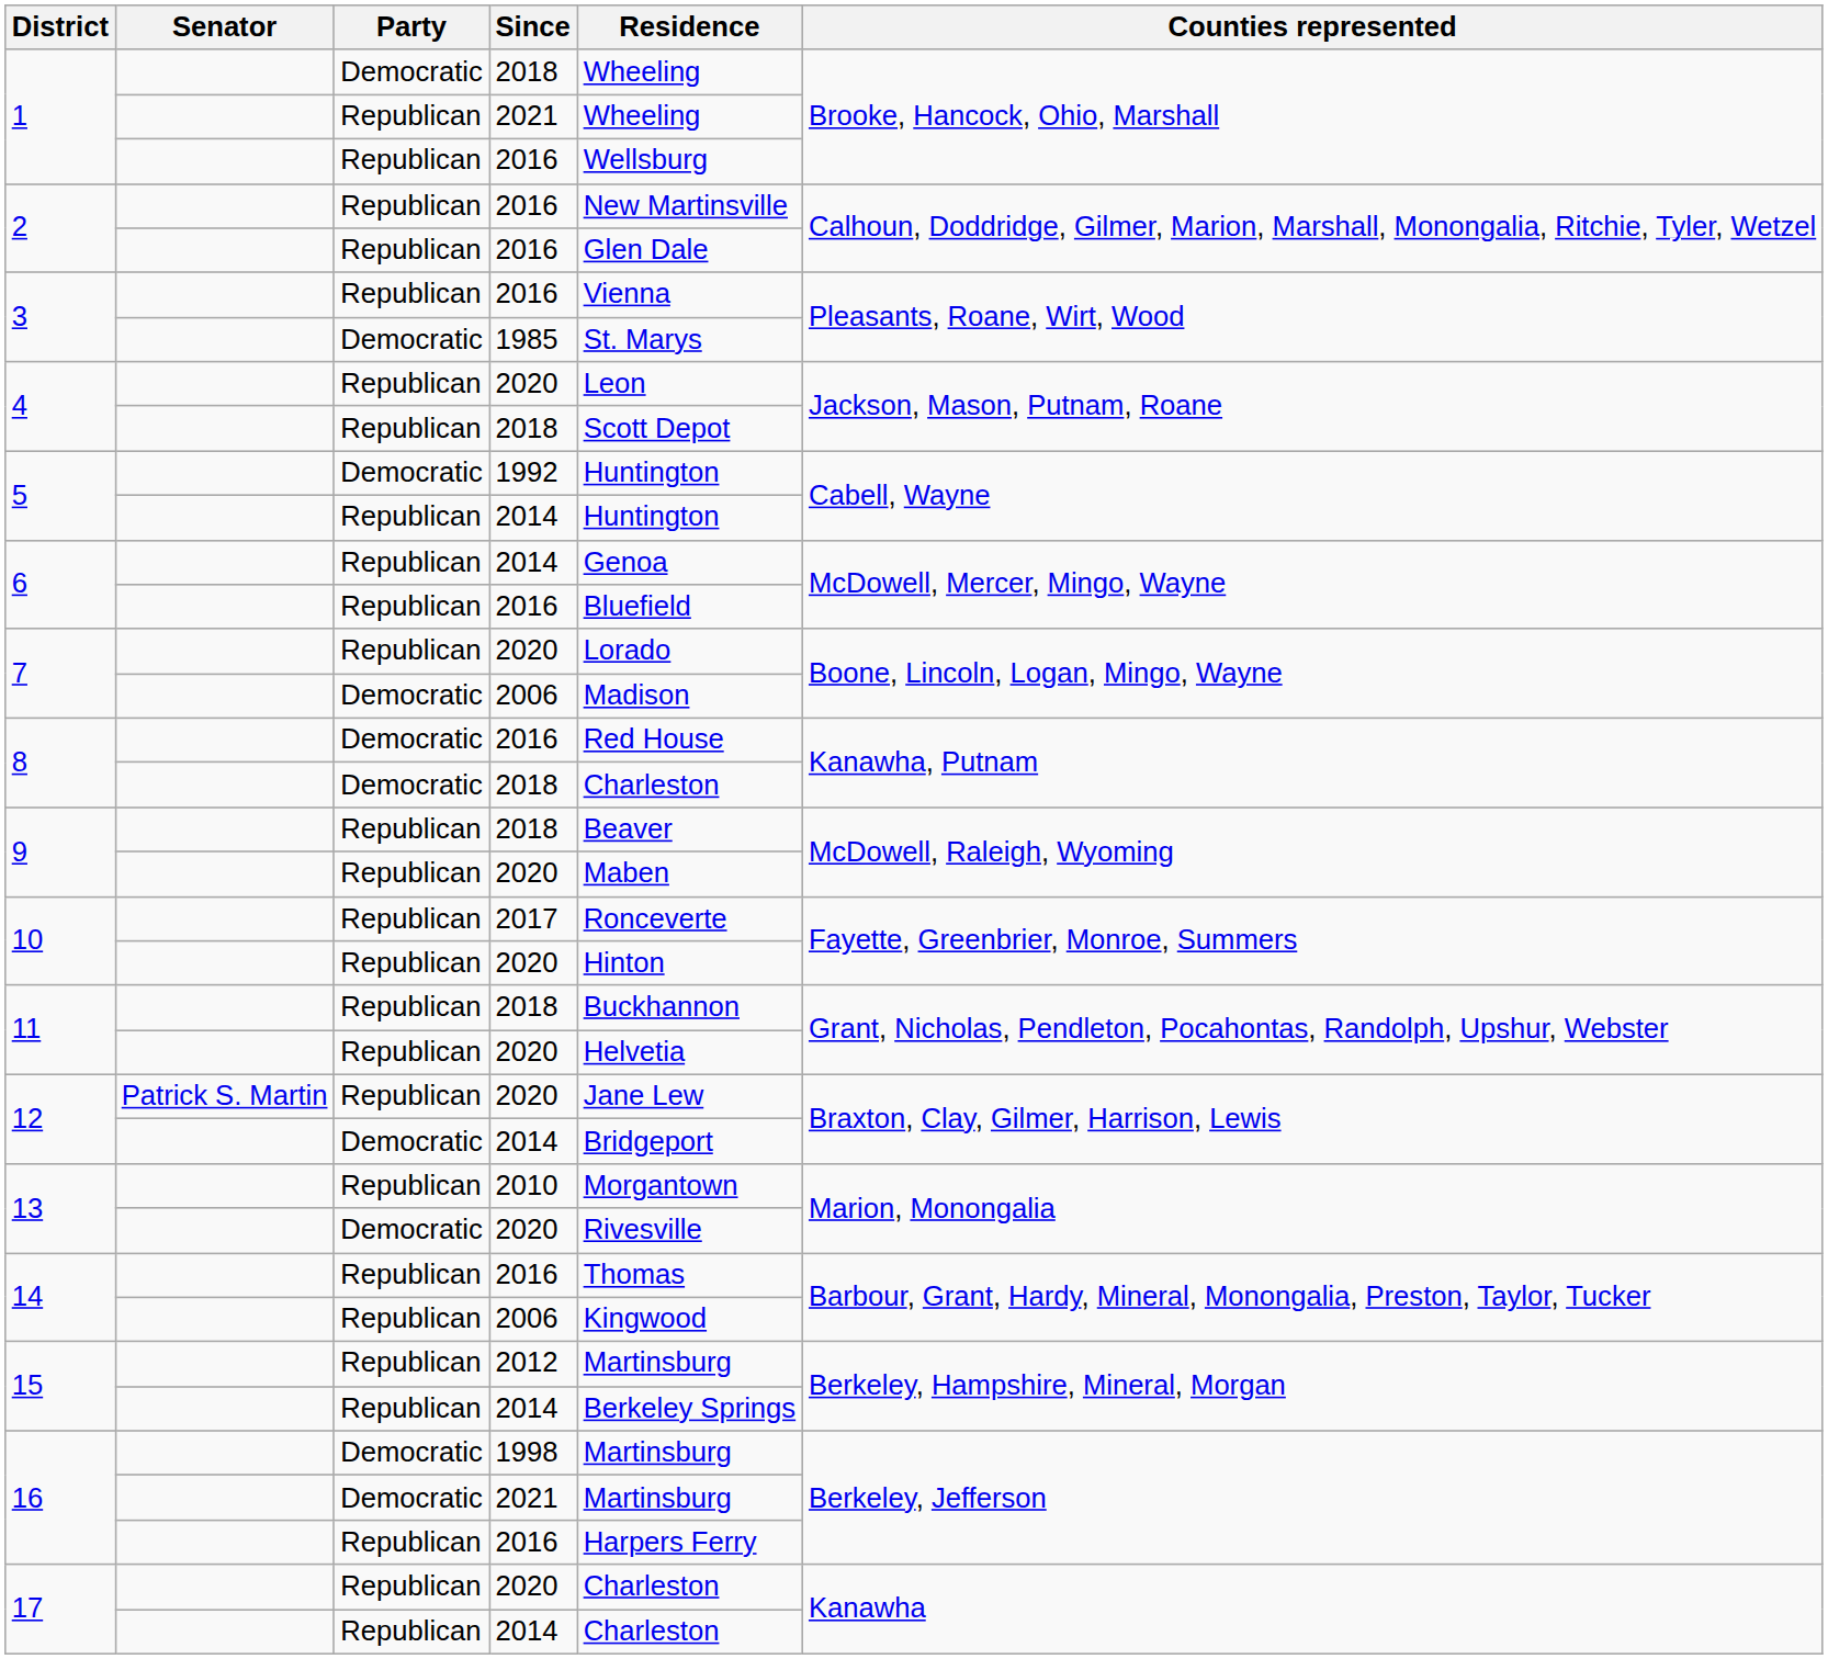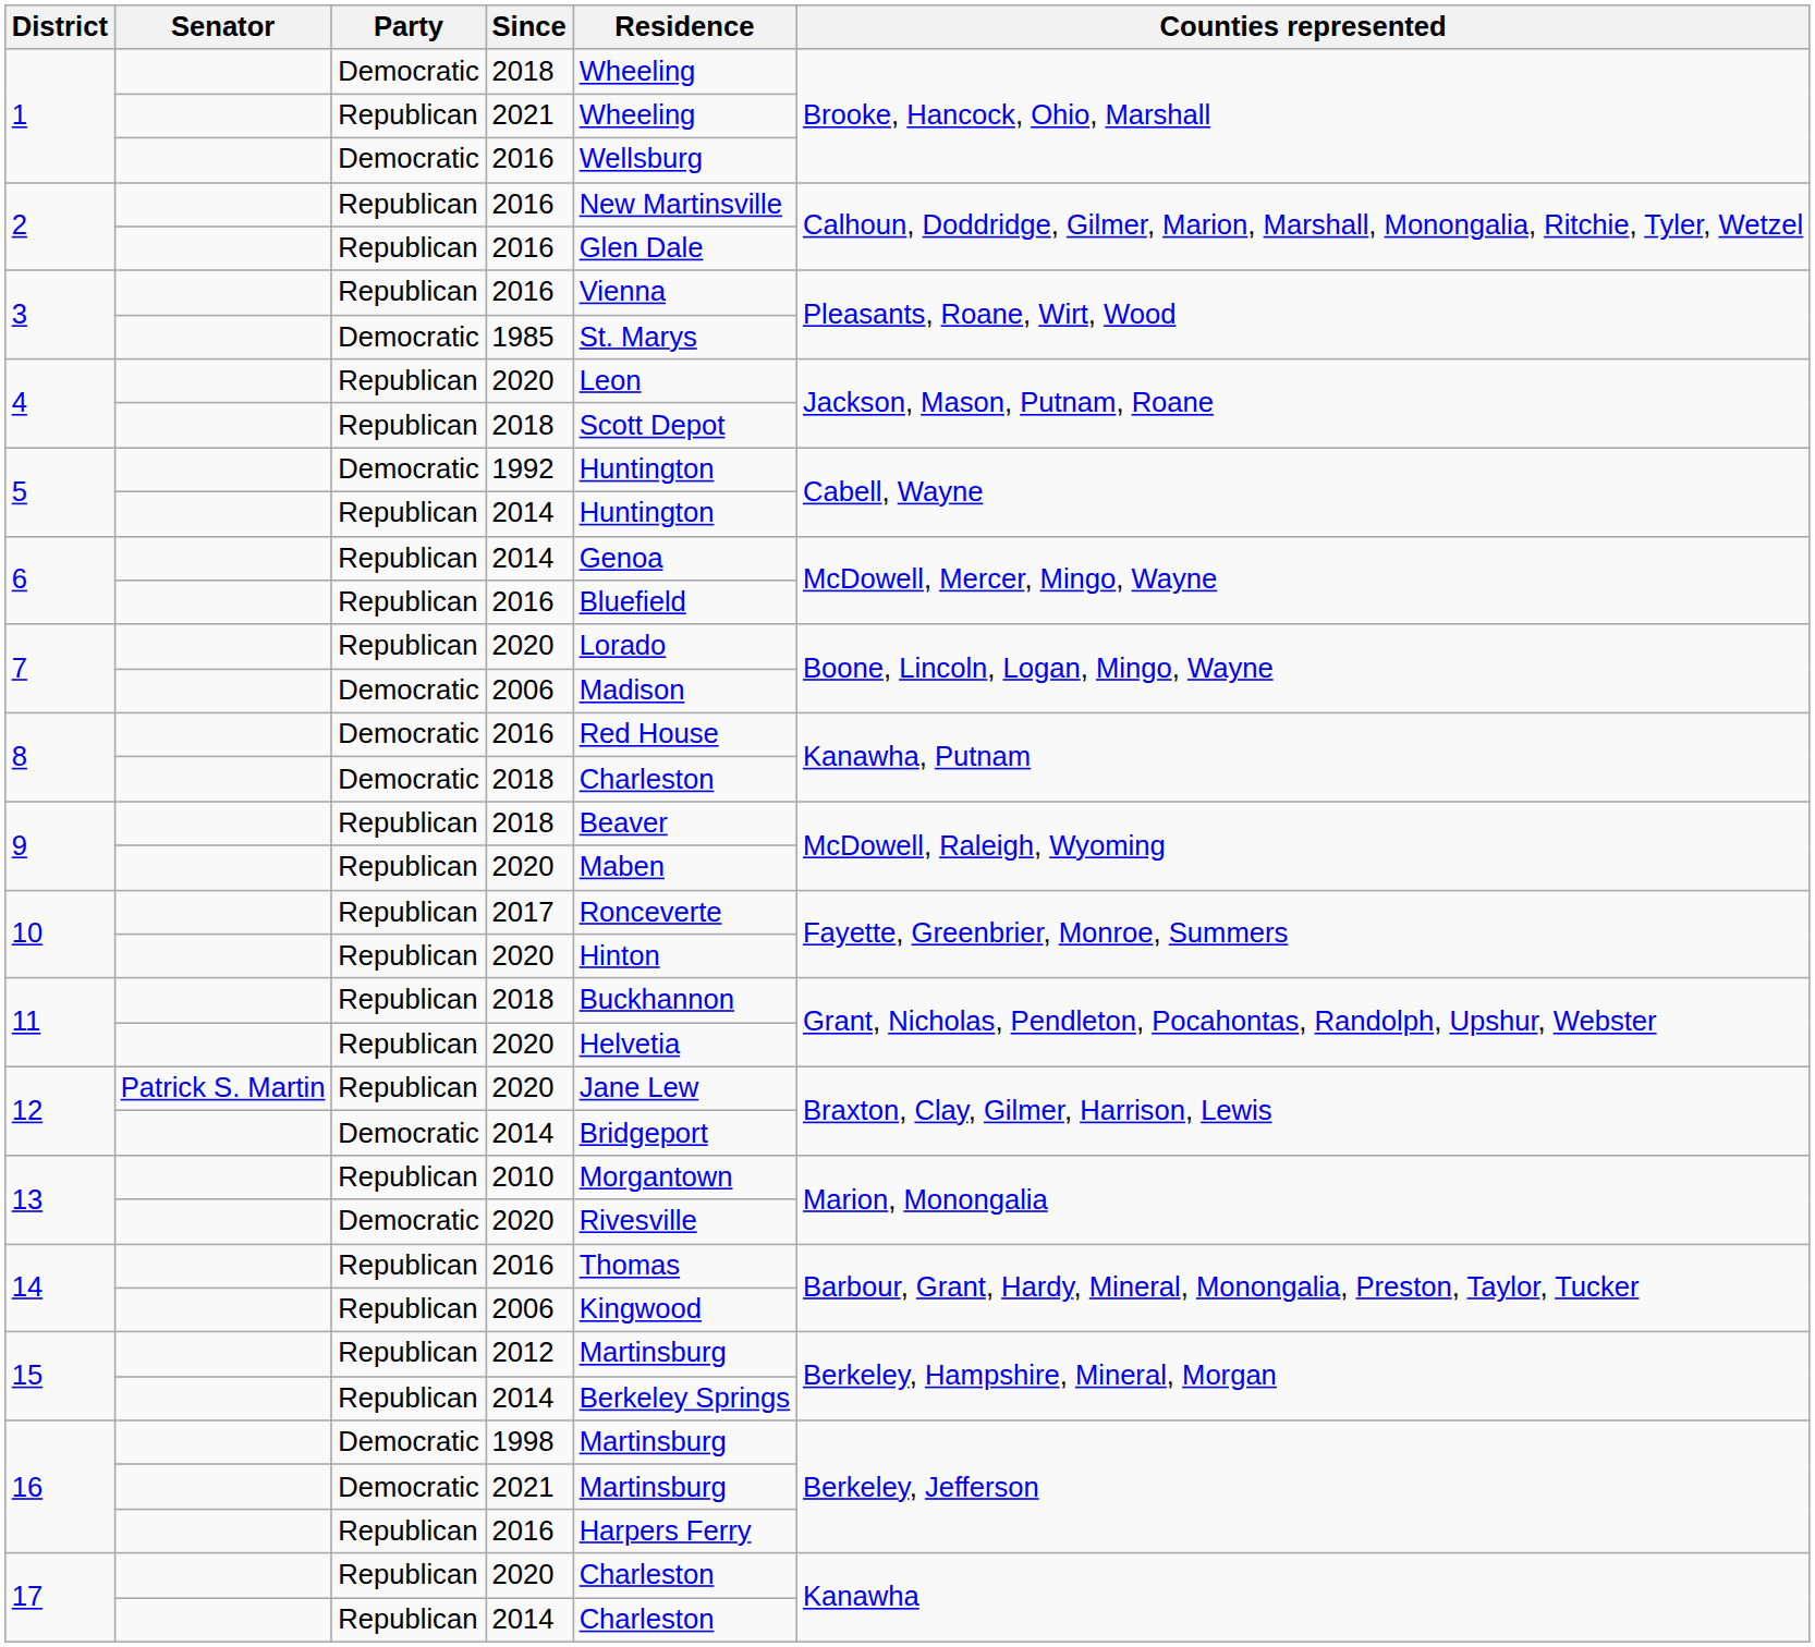1 / 2016 | Party: Republican -> Democratic
